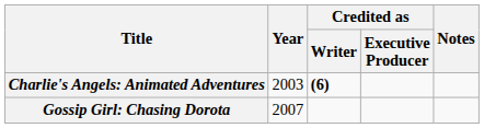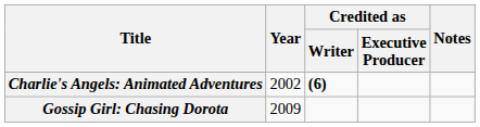Charlie's Angels: Animated Adventures | Year: 2003 -> 2002
Gossip Girl: Chasing Dorota | Year: 2007 -> 2009
